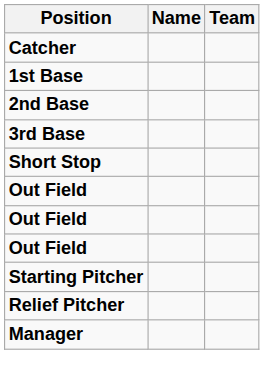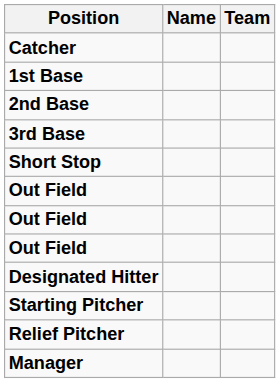+ row: Designated Hitter
